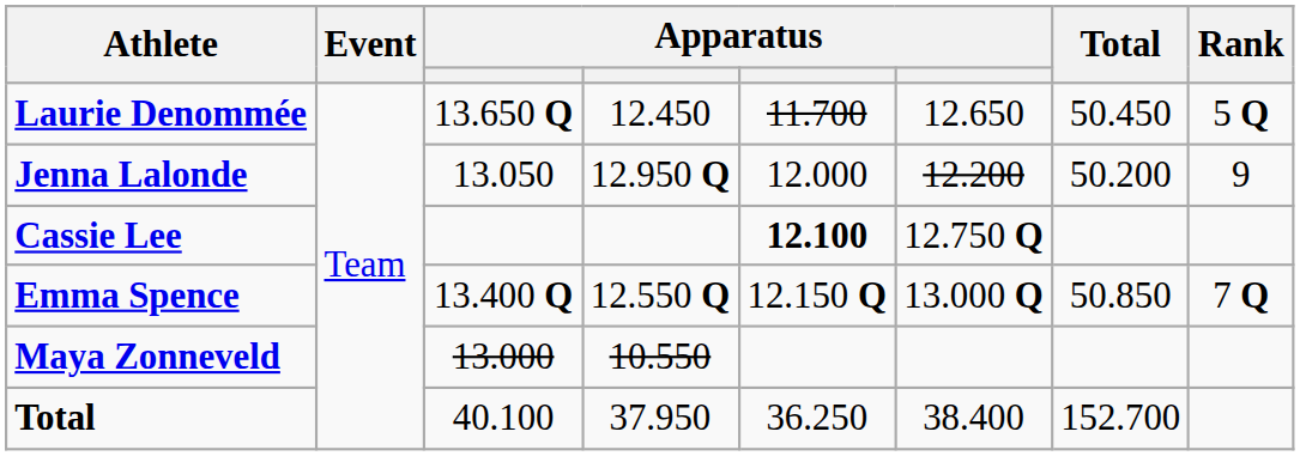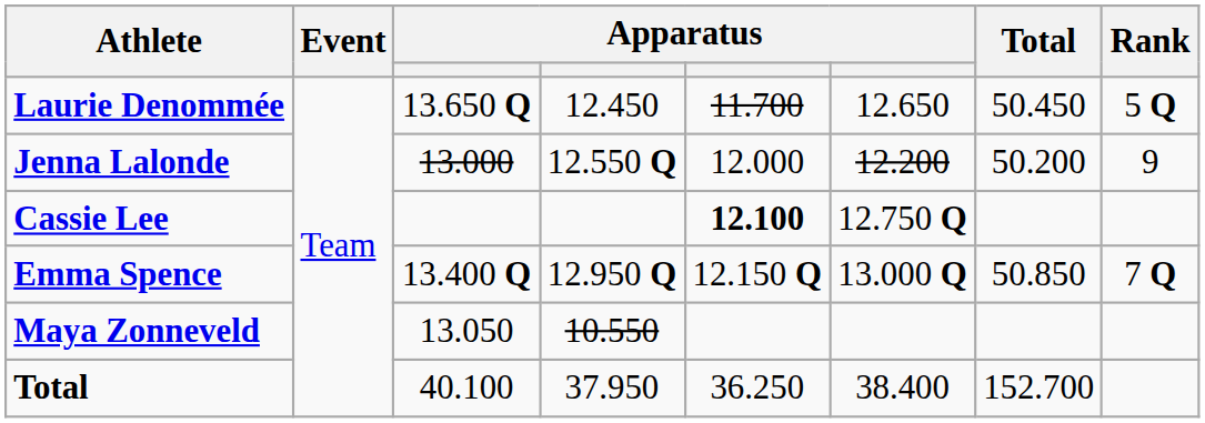Jenna Lalonde | column 3: 13.050 -> 13.000
Jenna Lalonde | column 4: 12.950 Q -> 12.550 Q
Emma Spence | column 4: 12.550 Q -> 12.950 Q
Maya Zonneveld | column 3: 13.000 -> 13.050
